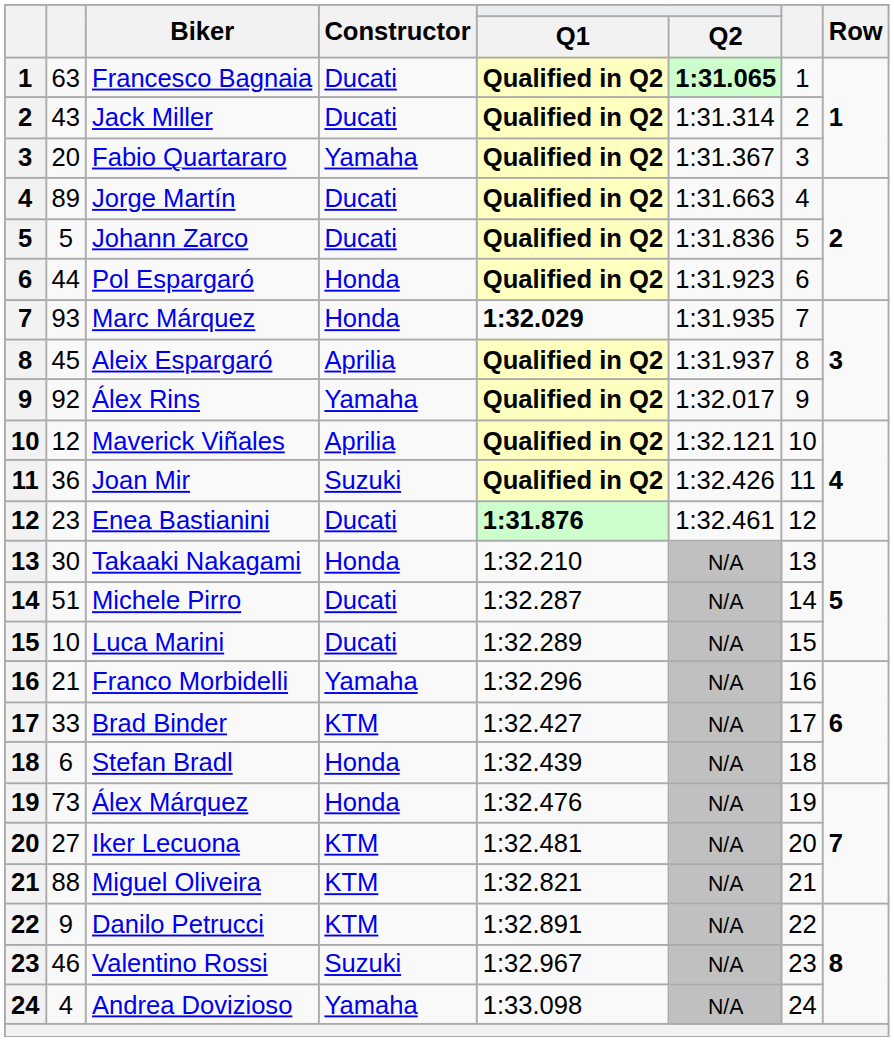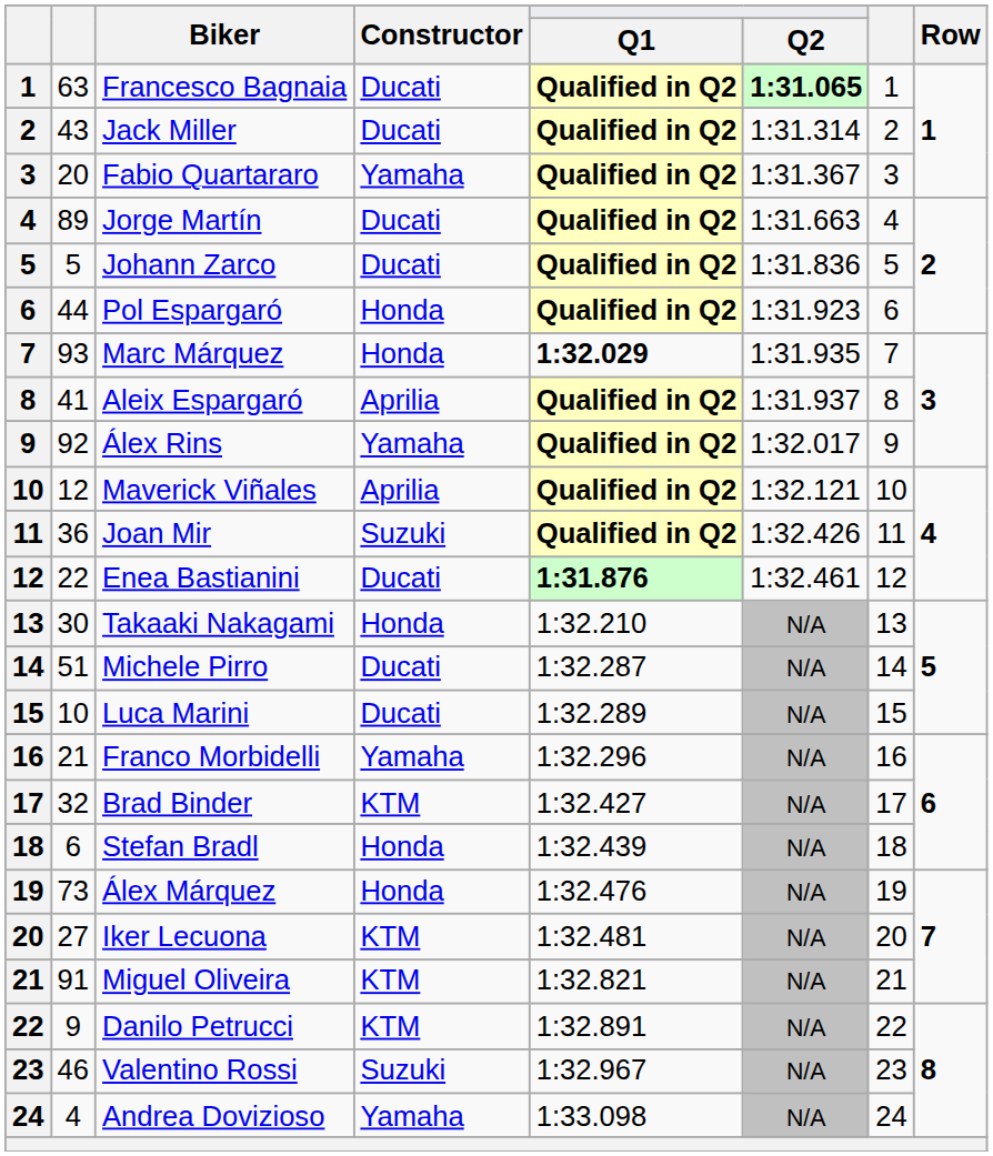Aleix Espargaró | column 2: 45 -> 41
Enea Bastianini | column 2: 23 -> 22
Brad Binder | column 2: 33 -> 32
Miguel Oliveira | column 2: 88 -> 91
